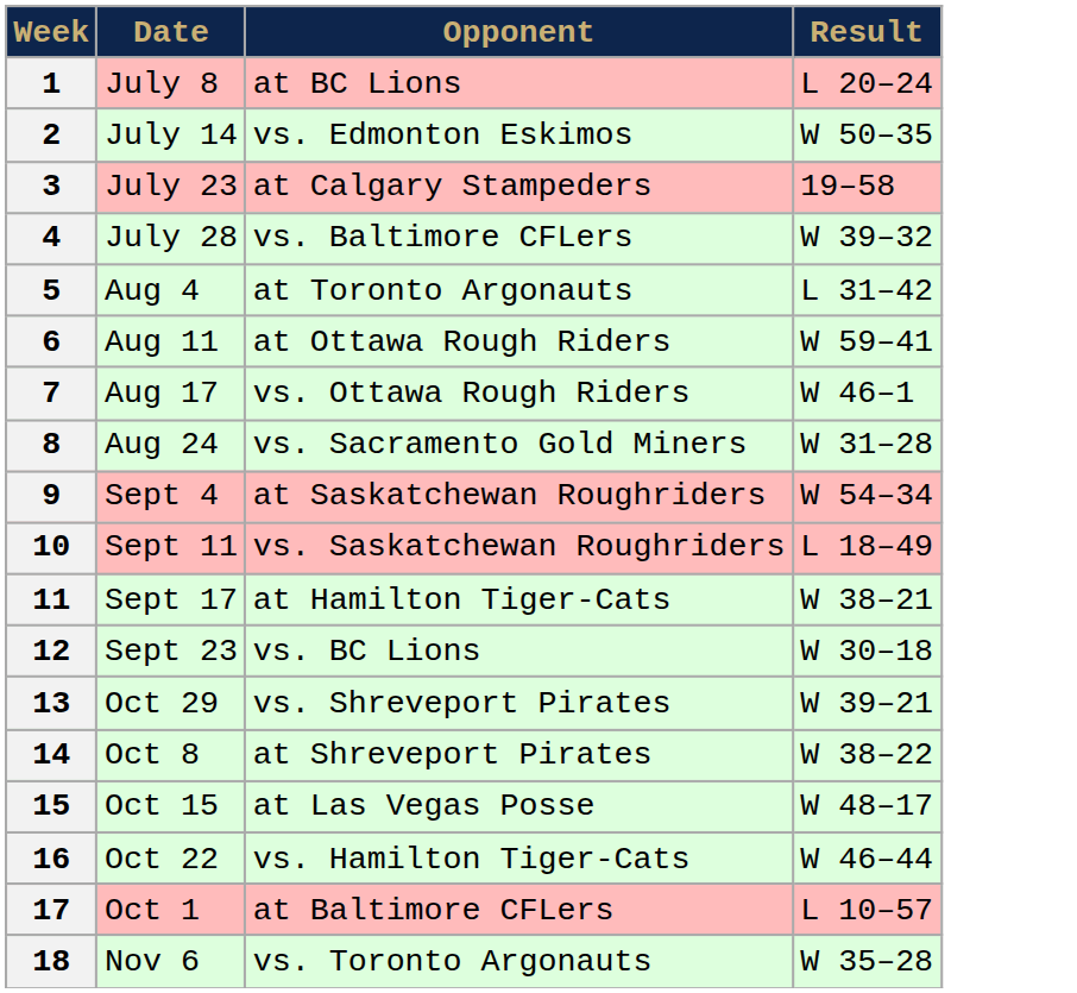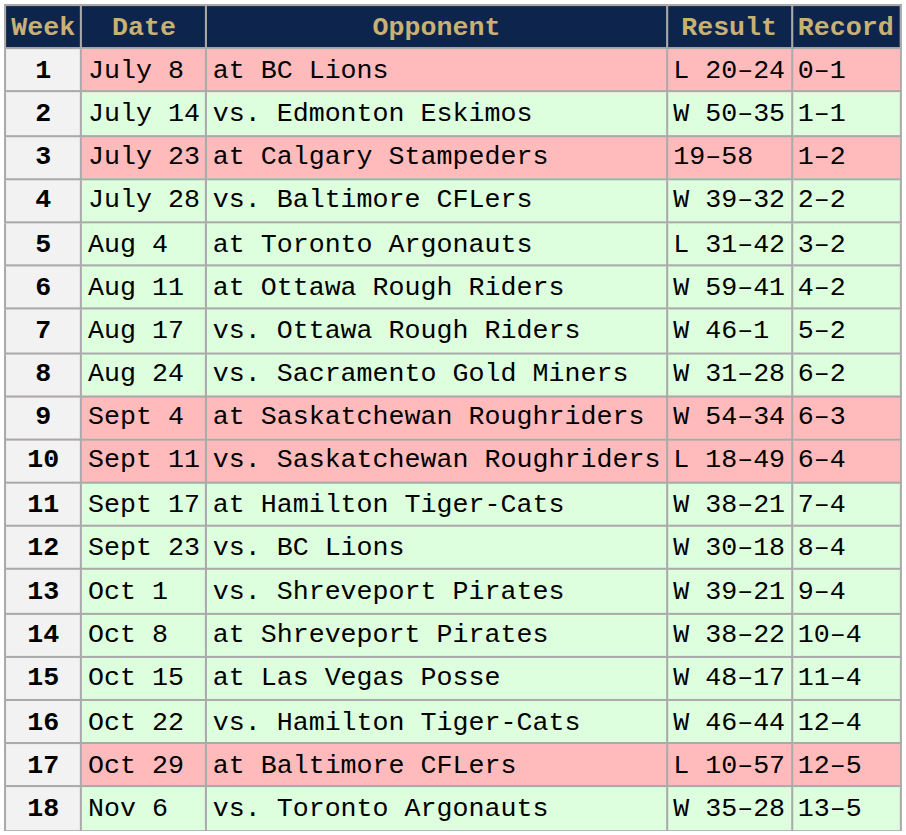+ column: Record | 0–1 | 1–1 | 1–2 | 2–2 | 3–2 | 4–2 | 5–2 | 6–2 | 6–3 | 6–4 | 7–4 | 8–4 | 9–4 | 10–4 | 11–4 | 12–4 | 12–5 | 13–5
13 | Date: Oct 29 -> Oct 1
17 | Date: Oct 1 -> Oct 29
